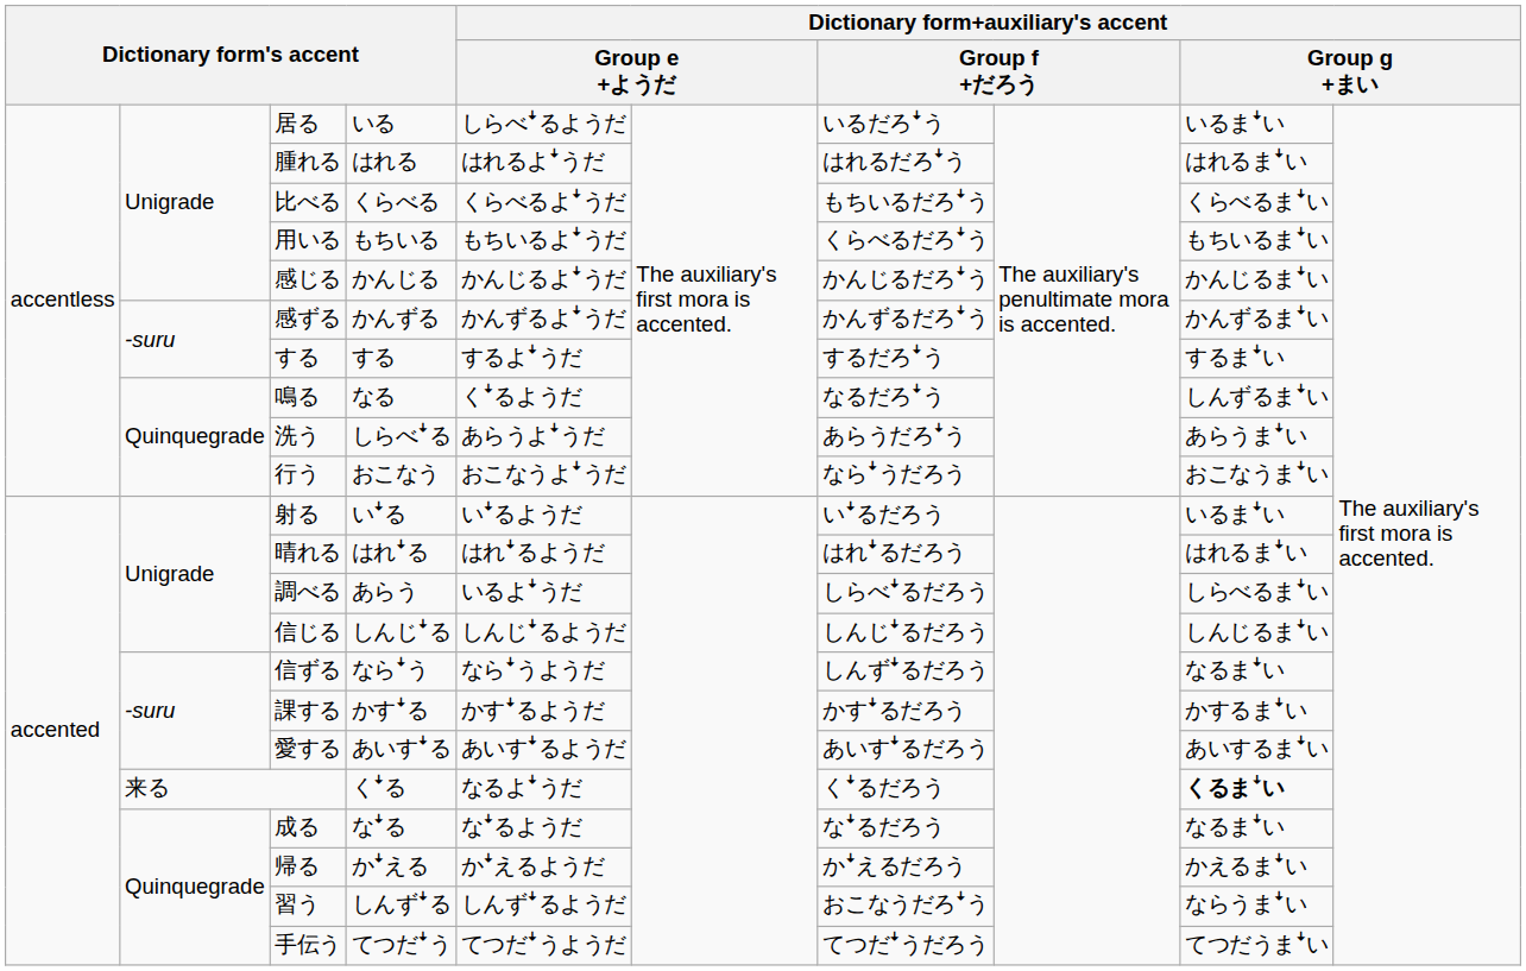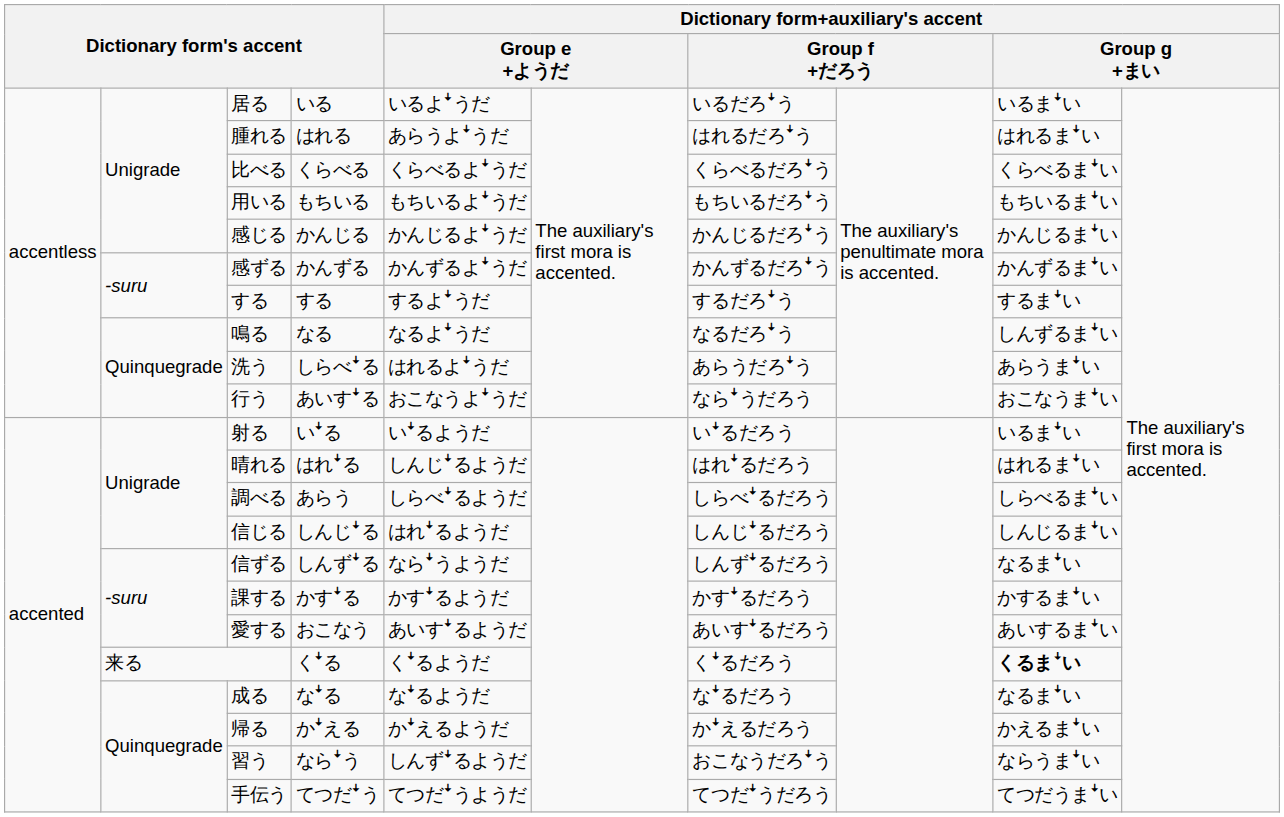居る | column 5: しらべꜜるようだ -> いるよꜜうだ
腫れる | column 5: はれるよꜜうだ -> あらうよꜜうだ
比べる | column 7: もちいるだろꜜう -> くらべるだろꜜう
用いる | column 7: くらべるだろꜜう -> もちいるだろꜜう
鳴る | column 5: くꜜるようだ -> なるよꜜうだ
洗う | column 5: あらうよꜜうだ -> はれるよꜜうだ
行う | column 4: おこなう -> あいすꜜる
晴れる | column 5: はれꜜるようだ -> しんじꜜるようだ
調べる | column 5: いるよꜜうだ -> しらべꜜるようだ
信じる | column 5: しんじꜜるようだ -> はれꜜるようだ
信ずる | column 4: ならꜜう -> しんずꜜる
愛する | column 4: あいすꜜる -> おこなう
来る | column 5: なるよꜜうだ -> くꜜるようだ
習う | column 4: しんずꜜる -> ならꜜう
